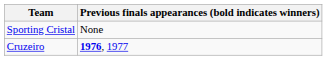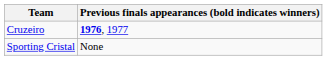rows swapped: Sporting Cristal <-> Cruzeiro
